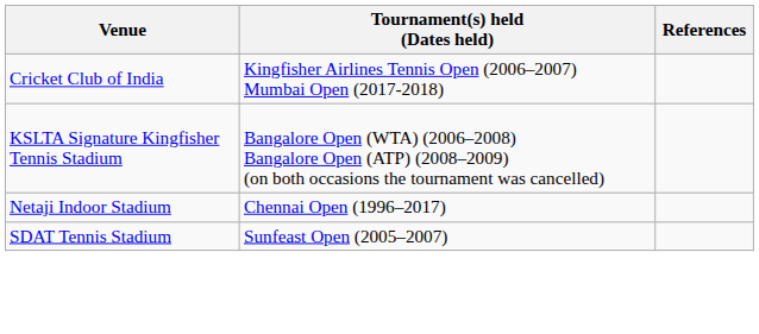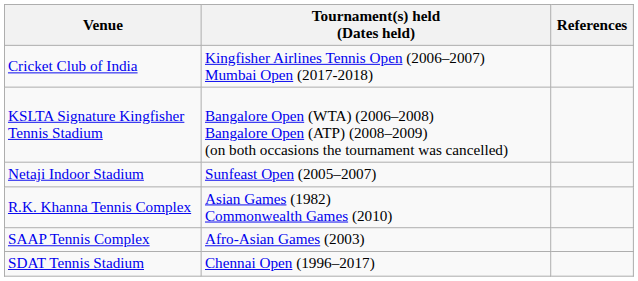Netaji Indoor Stadium | Tournament(s) held (Dates held): Chennai Open (1996–2017) -> Sunfeast Open (2005–2007)
+ row: R.K. Khanna Tennis Complex | Asian Games (1982) Commonwealth Games (2010)
+ row: SAAP Tennis Complex | Afro-Asian Games (2003)
SDAT Tennis Stadium | Tournament(s) held (Dates held): Sunfeast Open (2005–2007) -> Chennai Open (1996–2017)
